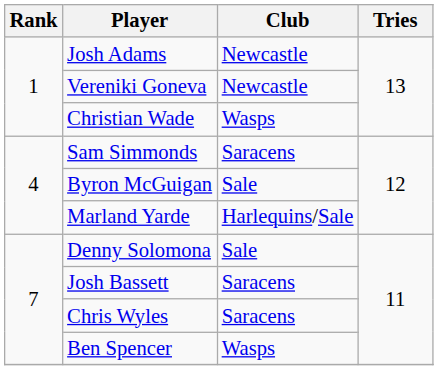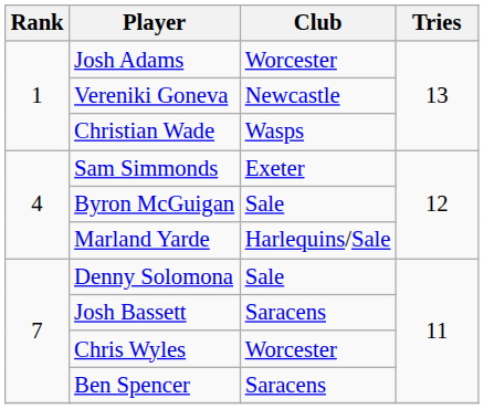Josh Adams | Club: Newcastle -> Worcester
Sam Simmonds | Club: Saracens -> Exeter
Chris Wyles | Club: Saracens -> Worcester
Ben Spencer | Club: Wasps -> Saracens
